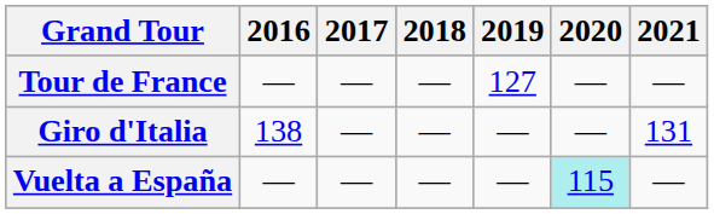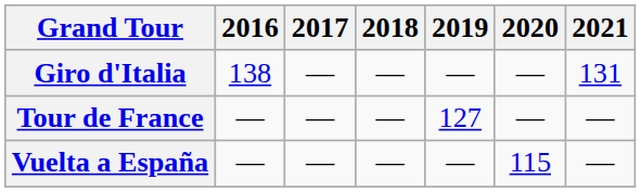rows swapped: Giro d'Italia <-> Tour de France
Vuelta a España | 2020: paleturquoise background -> no background
